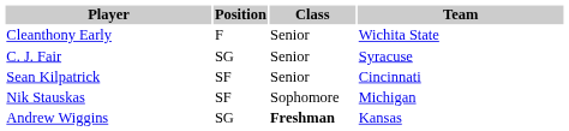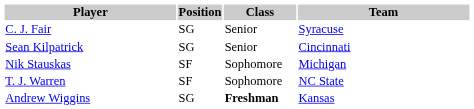- row: Cleanthony Early | F | Senior | Wichita State
Sean Kilpatrick | Position: SF -> SG
+ row: T. J. Warren | SF | Sophomore | NC State
